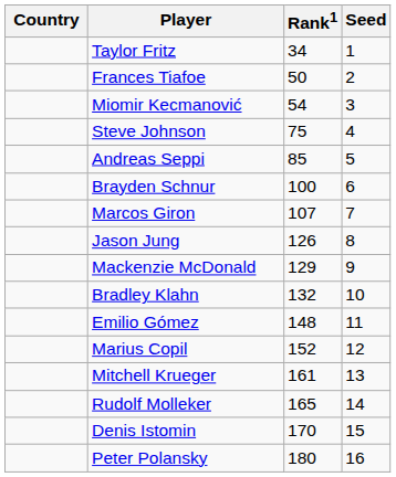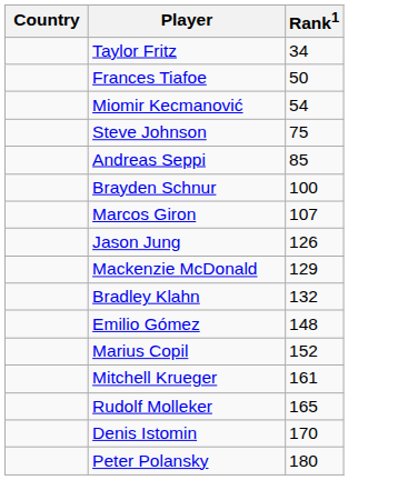- column: Seed | 1 | 2 | 3 | 4 | 5 | 6 | 7 | 8 | 9 | 10 | 11 | 12 | 13 | 14 | 15 | 16
